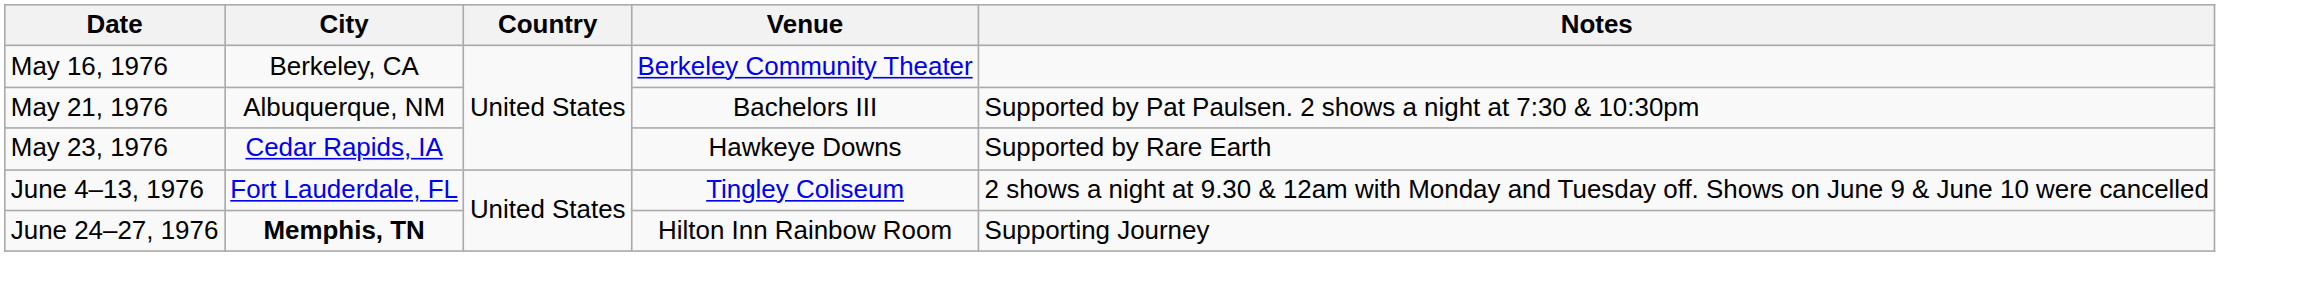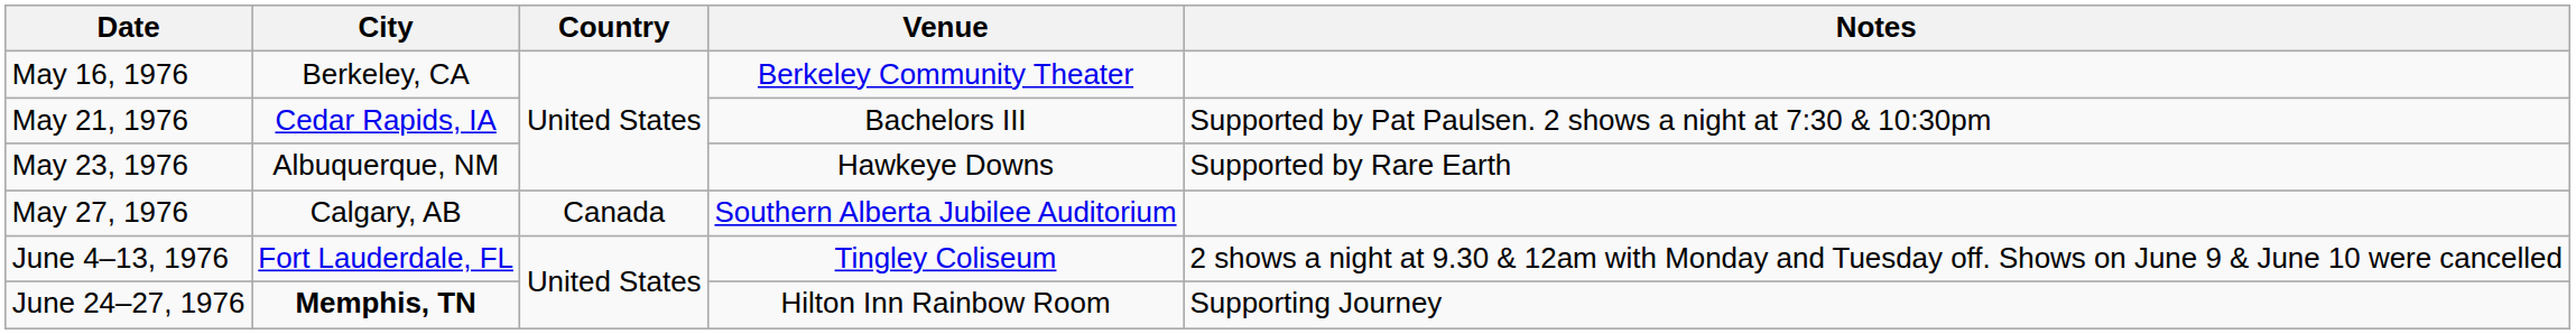May 21, 1976 | City: Albuquerque, NM -> Cedar Rapids, IA
May 23, 1976 | City: Cedar Rapids, IA -> Albuquerque, NM
+ row: May 27, 1976 | Calgary, AB | Canada | Southern Alberta Jubilee Auditorium
